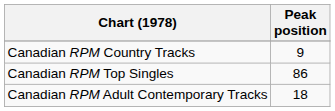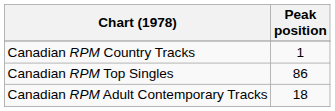Canadian RPM Country Tracks | Peak position: 9 -> 1
